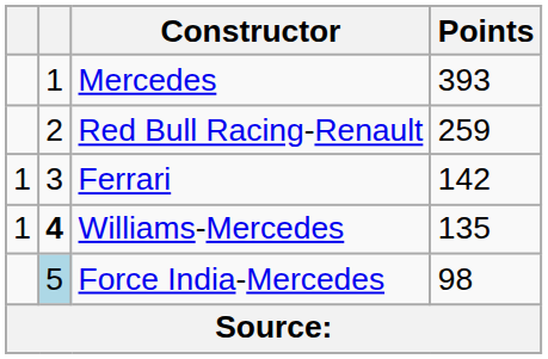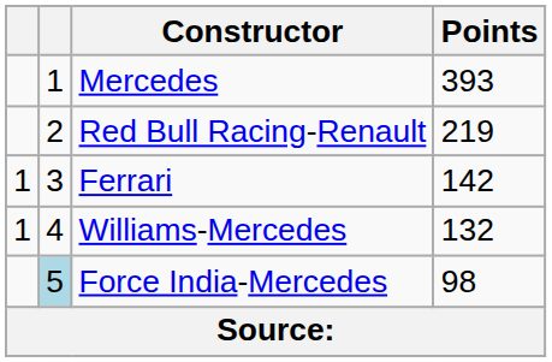Red Bull Racing-Renault | Points: 259 -> 219
Williams-Mercedes | column 2: bold -> normal
Williams-Mercedes | Points: 135 -> 132
